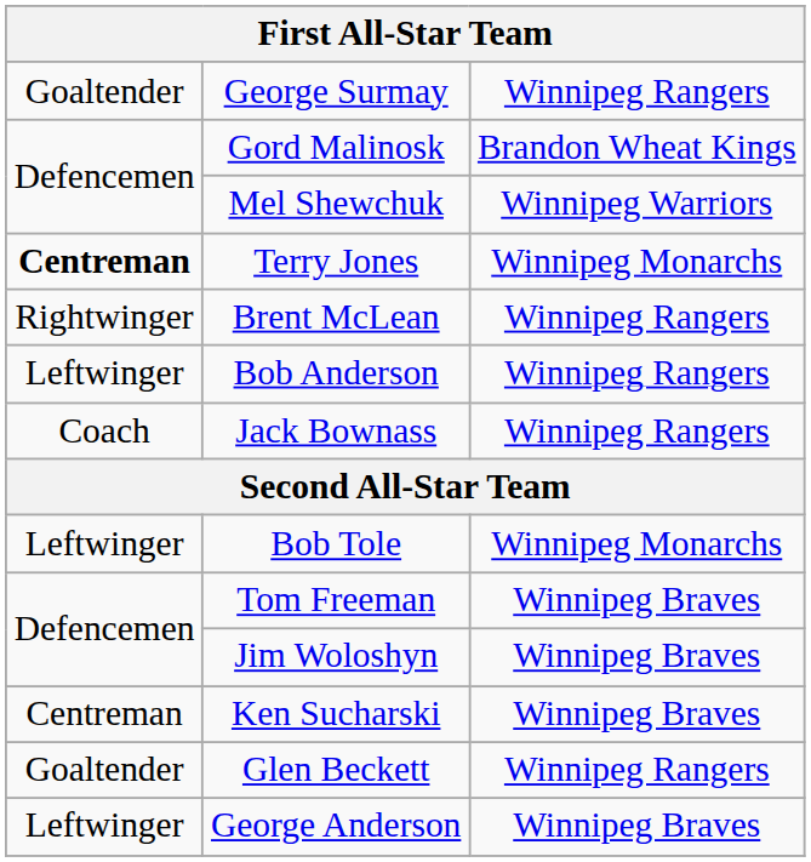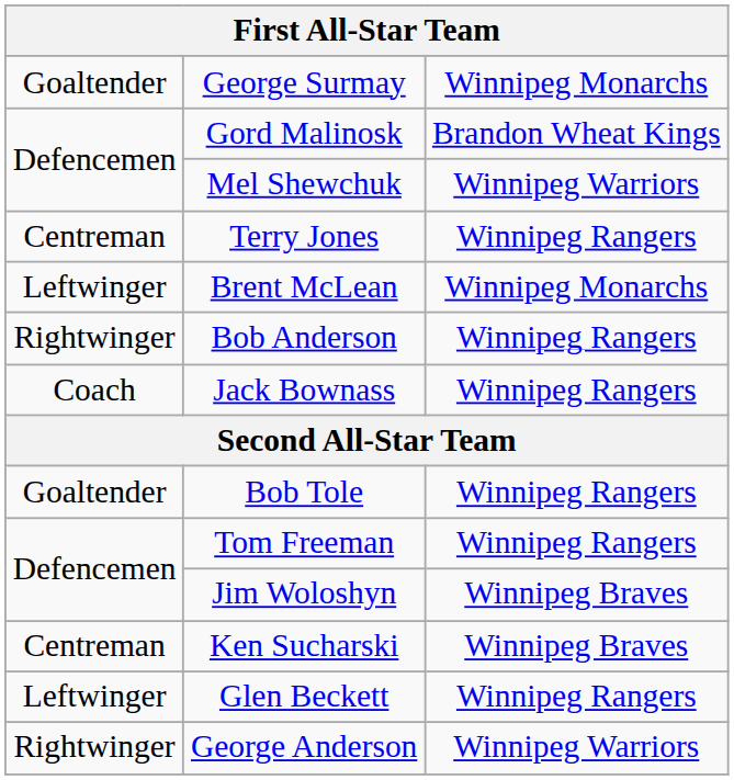George Surmay | column 3: Winnipeg Rangers -> Winnipeg Monarchs
Terry Jones | column 1: bold -> normal
Terry Jones | column 3: Winnipeg Monarchs -> Winnipeg Rangers
Brent McLean | column 1: Rightwinger -> Leftwinger
Brent McLean | column 3: Winnipeg Rangers -> Winnipeg Monarchs
Bob Anderson | column 1: Leftwinger -> Rightwinger
Bob Tole | column 1: Leftwinger -> Goaltender
Bob Tole | column 3: Winnipeg Monarchs -> Winnipeg Rangers
Tom Freeman | column 3: Winnipeg Braves -> Winnipeg Rangers
Glen Beckett | column 1: Goaltender -> Leftwinger
George Anderson | column 1: Leftwinger -> Rightwinger
George Anderson | column 3: Winnipeg Braves -> Winnipeg Warriors
